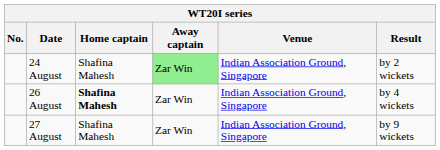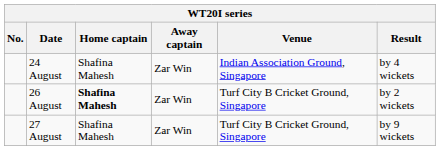24 August | Away captain: lightgreen background -> no background
24 August | Result: by 2 wickets -> by 4 wickets
26 August | Venue: Indian Association Ground, Singapore -> Turf City B Cricket Ground, Singapore
26 August | Result: by 4 wickets -> by 2 wickets
27 August | Venue: Indian Association Ground, Singapore -> Turf City B Cricket Ground, Singapore
